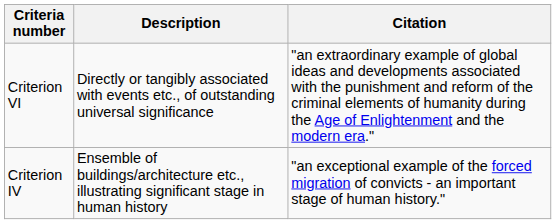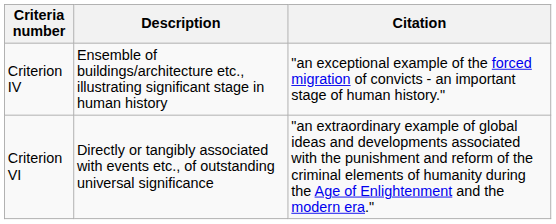rows swapped: Criterion IV <-> Criterion VI
